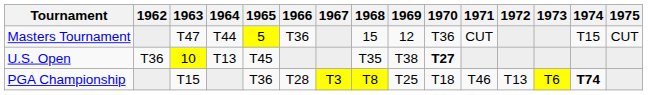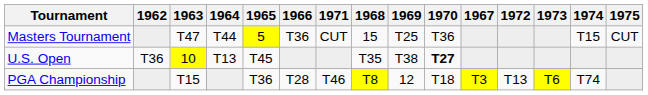columns swapped: 1967 <-> 1971
Masters Tournament | 1969: 12 -> T25
PGA Championship | 1969: T25 -> 12
PGA Championship | 1974: bold -> normal
